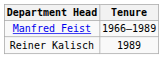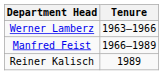+ row: Werner Lamberz | 1963–1966
